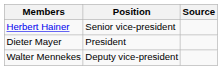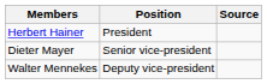Herbert Hainer | Position: Senior vice-president -> President
Dieter Mayer | Position: President -> Senior vice-president
